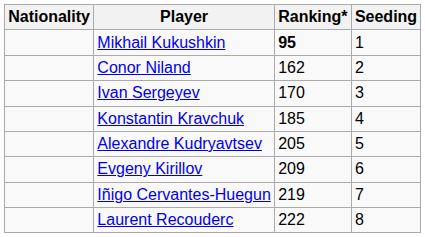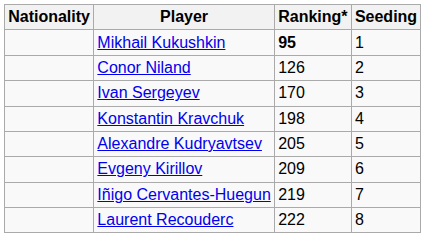Conor Niland | Ranking*: 162 -> 126
Konstantin Kravchuk | Ranking*: 185 -> 198
